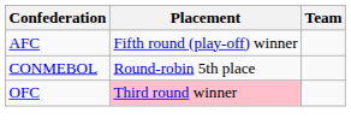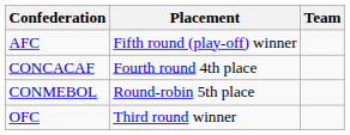+ row: CONCACAF | Fourth round 4th place
OFC | Placement: pink background -> no background
